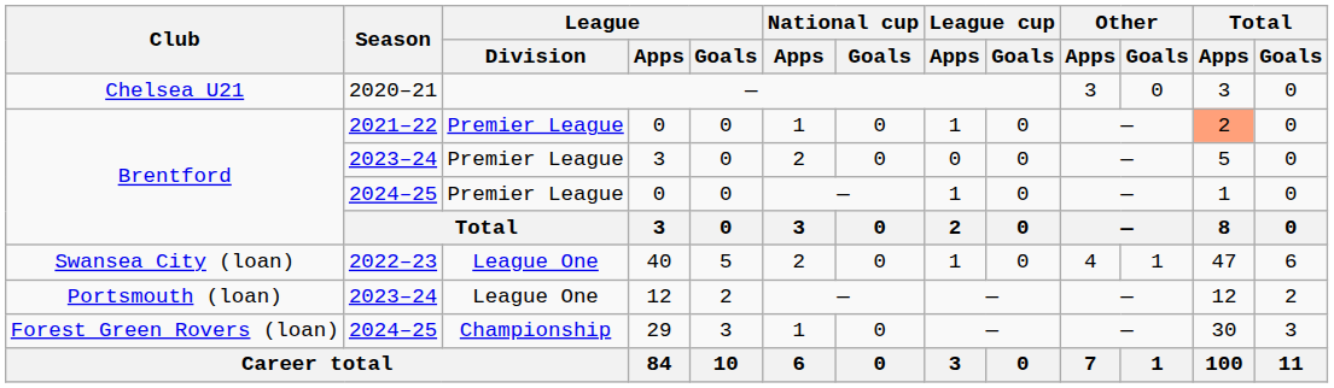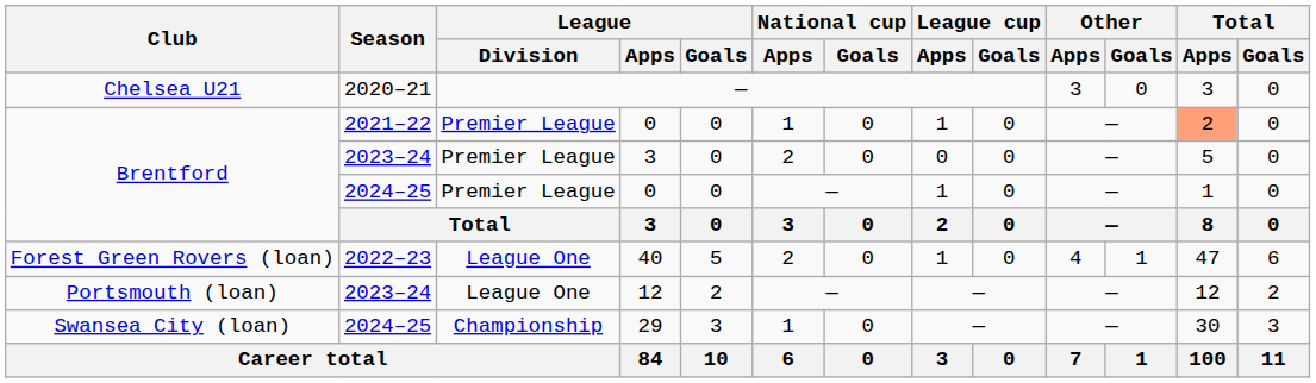40 | Club: Swansea City (loan) -> Forest Green Rovers (loan)
29 | Club: Forest Green Rovers (loan) -> Swansea City (loan)
